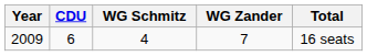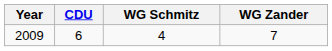- column: Total | 16 seats
